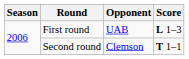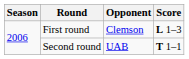First round | Opponent: UAB -> Clemson
Second round | Opponent: Clemson -> UAB
